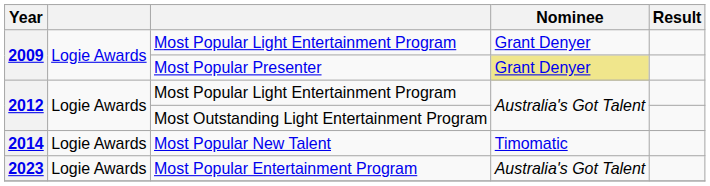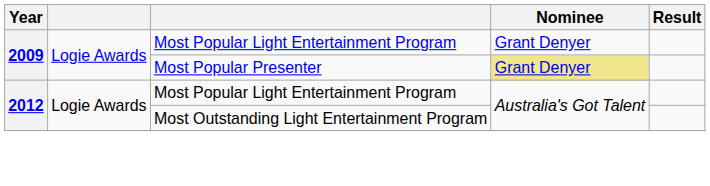- row: 2014 | Logie Awards | Most Popular New Talent | Timomatic
- row: 2023 | Logie Awards | Most Popular Entertainment Program | Australia's Got Talent
